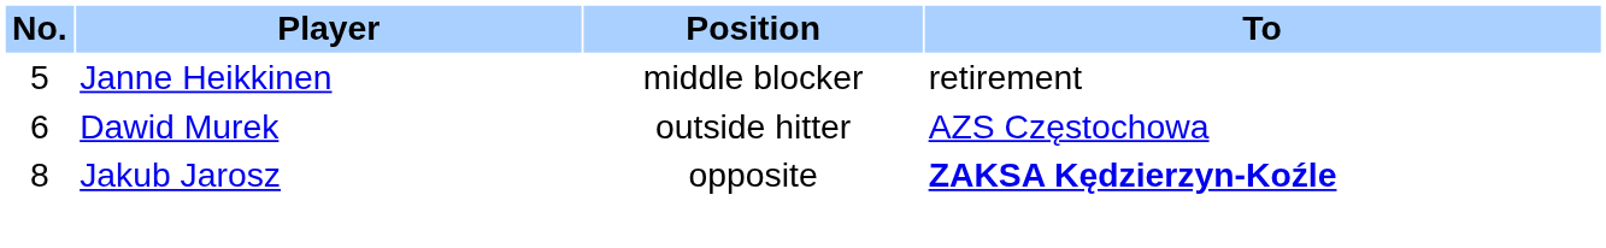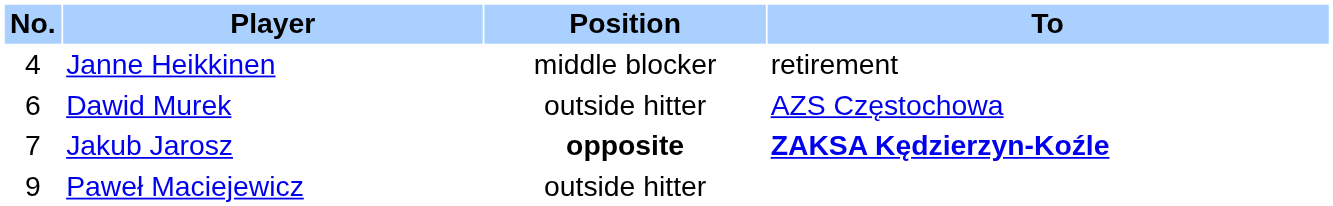Janne Heikkinen | No.: 5 -> 4
Jakub Jarosz | No.: 8 -> 7
Jakub Jarosz | Position: normal -> bold
+ row: 9 | Paweł Maciejewicz | outside hitter
